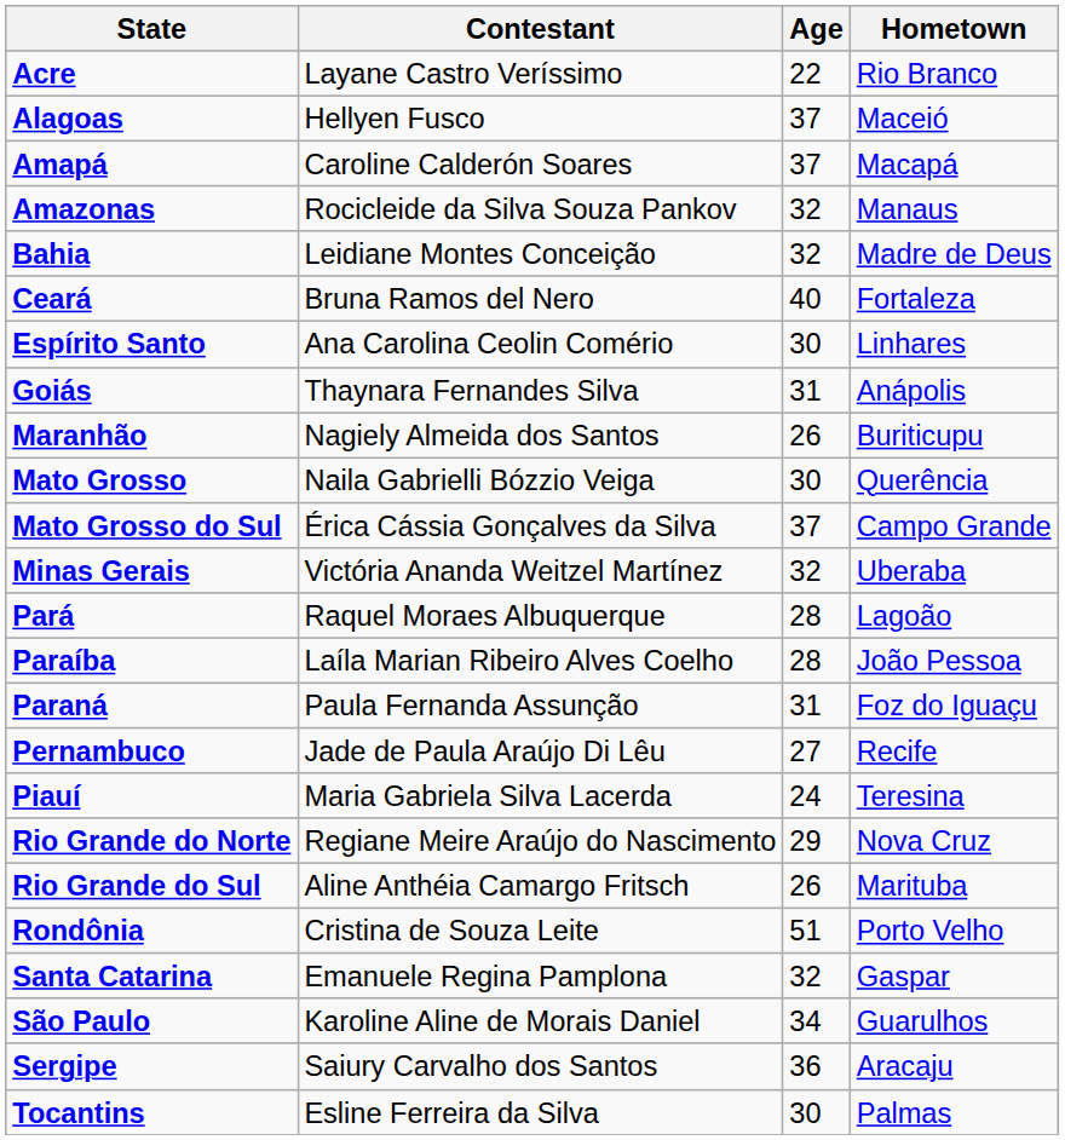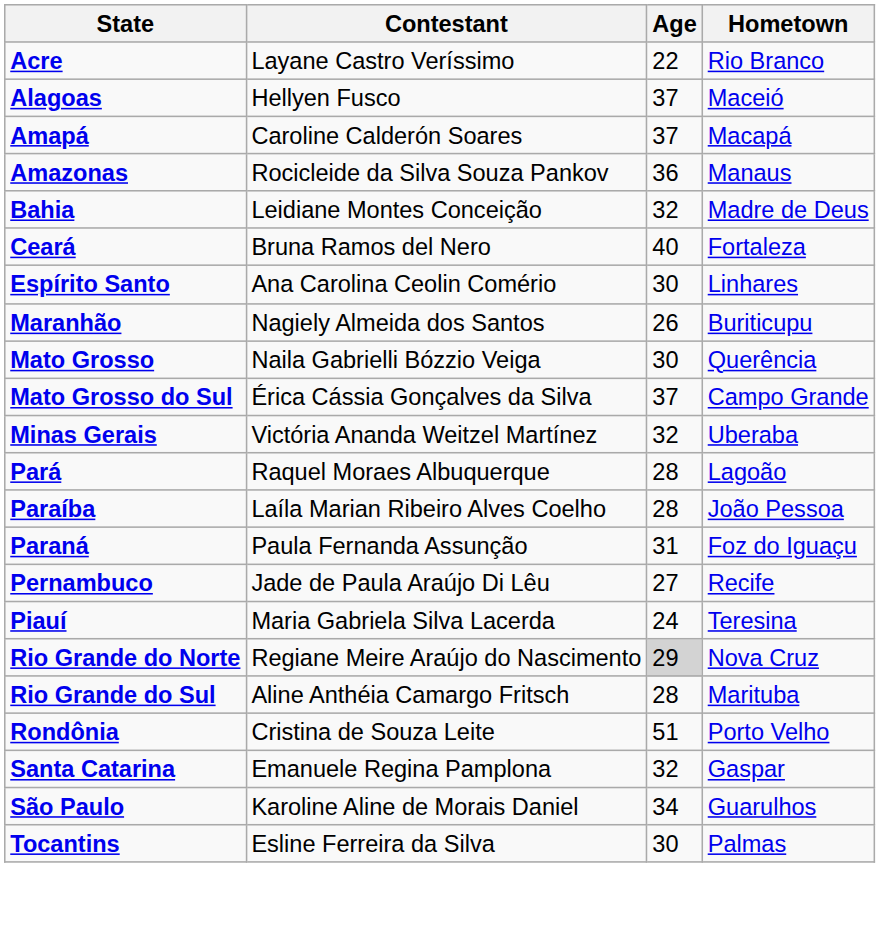Amazonas | Age: 32 -> 36
- row: Goiás | Thaynara Fernandes Silva | 31 | Anápolis
Rio Grande do Norte | Age: no background -> lightgrey background
Rio Grande do Sul | Age: 26 -> 28
- row: Sergipe | Saiury Carvalho dos Santos | 36 | Aracaju
